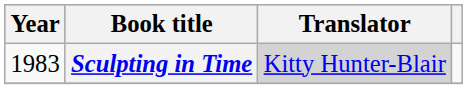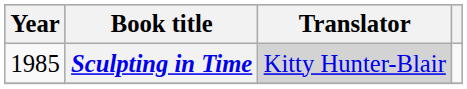Sculpting in Time | Year: 1983 -> 1985
